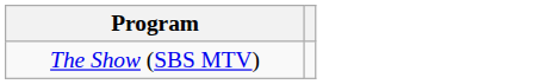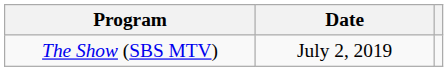+ column: Date | July 2, 2019
